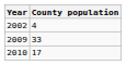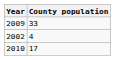rows swapped: 2002 <-> 2009
